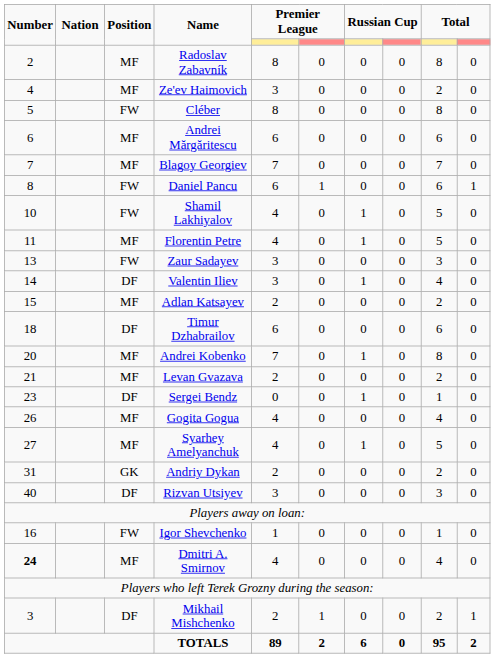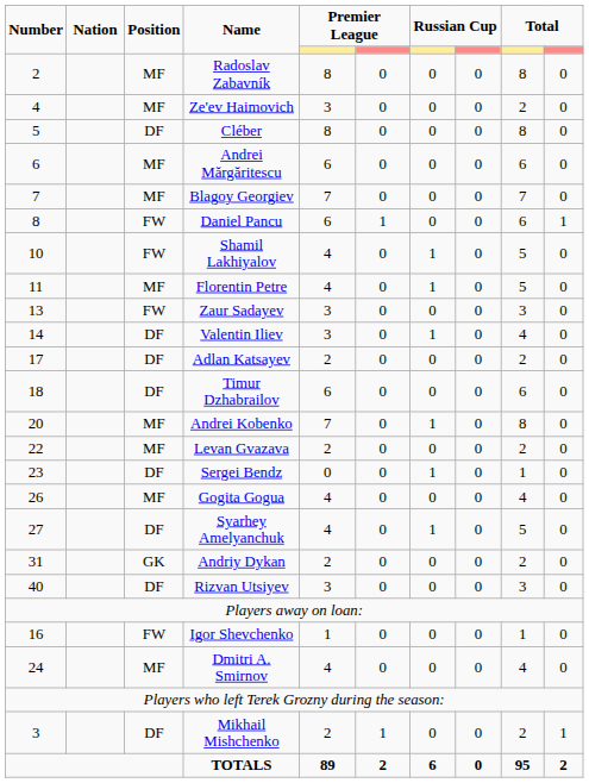Cléber | Position: FW -> DF
Adlan Katsayev | Number: 15 -> 17
Adlan Katsayev | Position: MF -> DF
Levan Gvazava | Number: 21 -> 22
Syarhey Amelyanchuk | Position: MF -> DF
Dmitri A. Smirnov | Number: bold -> normal
